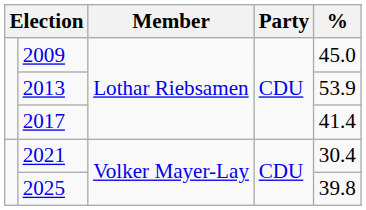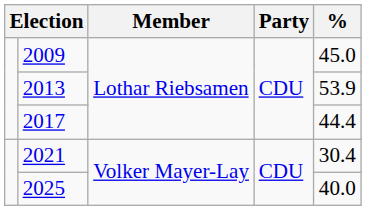2017 | %: 41.4 -> 44.4
2025 | %: 39.8 -> 40.0
